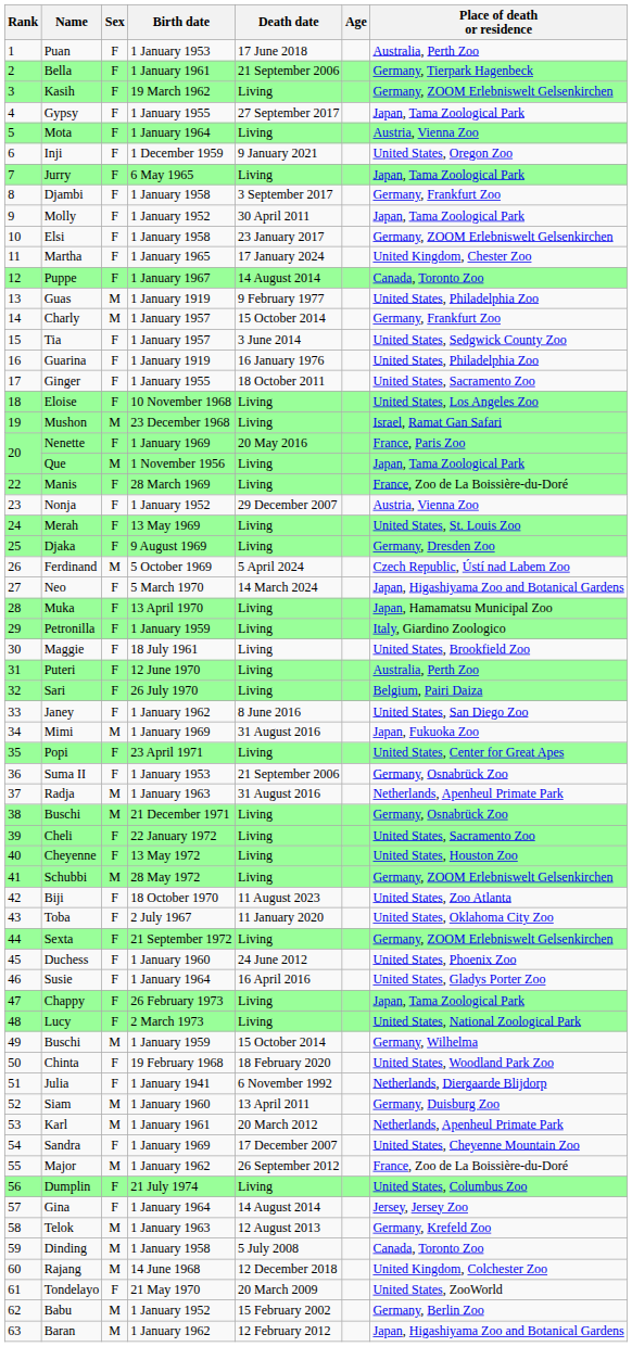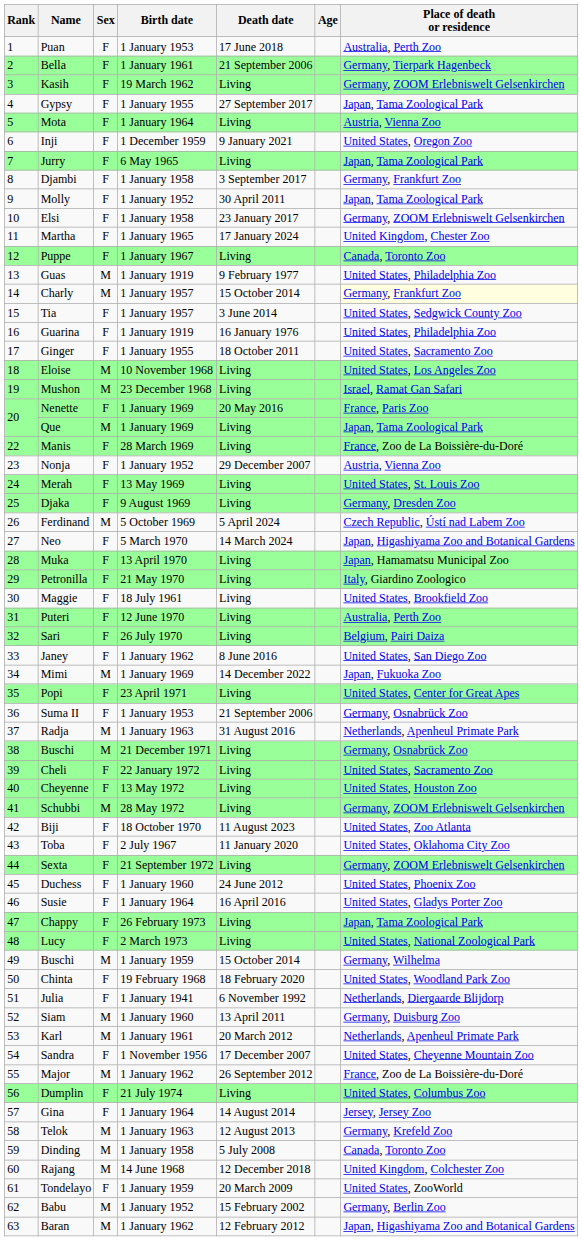Puppe | Death date: 14 August 2014 -> Living
Charly | Place of death or residence: no background -> lightyellow background
Eloise | Sex: F -> M
Que | Birth date: 1 November 1956 -> 1 January 1969
Petronilla | Birth date: 1 January 1959 -> 21 May 1970
Mimi | Death date: 31 August 2016 -> 14 December 2022
Sandra | Birth date: 1 January 1969 -> 1 November 1956
Tondelayo | Birth date: 21 May 1970 -> 1 January 1959
